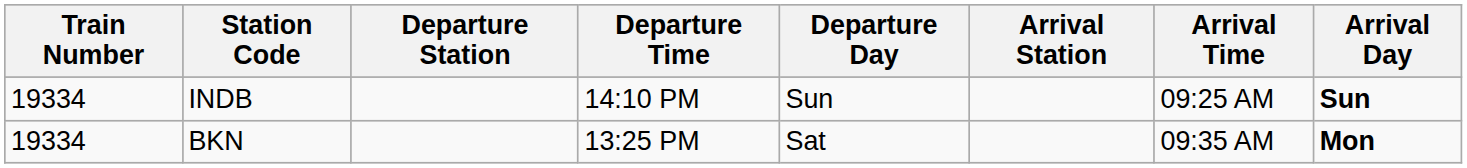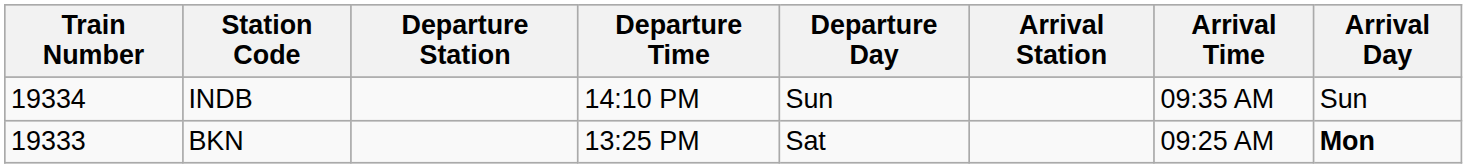INDB | Arrival Time: 09:25 AM -> 09:35 AM
INDB | Arrival Day: bold -> normal
BKN | Train Number: 19334 -> 19333
BKN | Arrival Time: 09:35 AM -> 09:25 AM
